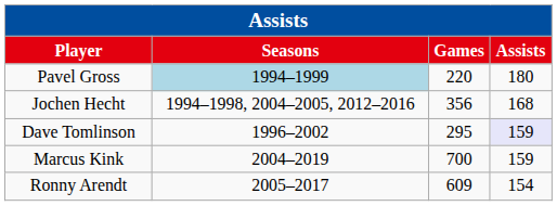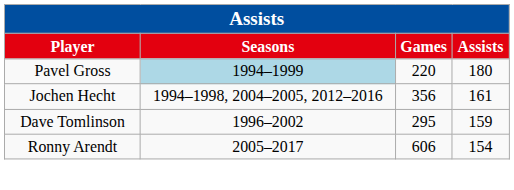Jochen Hecht | column 4: 168 -> 161
Dave Tomlinson | column 4: lavender background -> no background
- row: Marcus Kink | 2004–2019 | 700 | 159
Ronny Arendt | column 3: 609 -> 606
